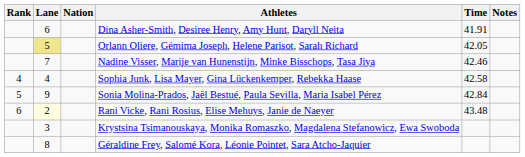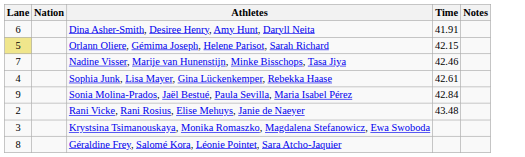- column: Rank | 4 | 5 | 6
Orlann Oliere, Gémima Joseph, Helene Parisot, Sarah Richard | Time: 42.05 -> 42.15
Sophia Junk, Lisa Mayer, Gina Lückenkemper, Rebekka Haase | Time: 42.58 -> 42.61
Rani Vicke, Rani Rosius, Elise Mehuys, Janie de Naeyer | Lane: lightyellow background -> no background
